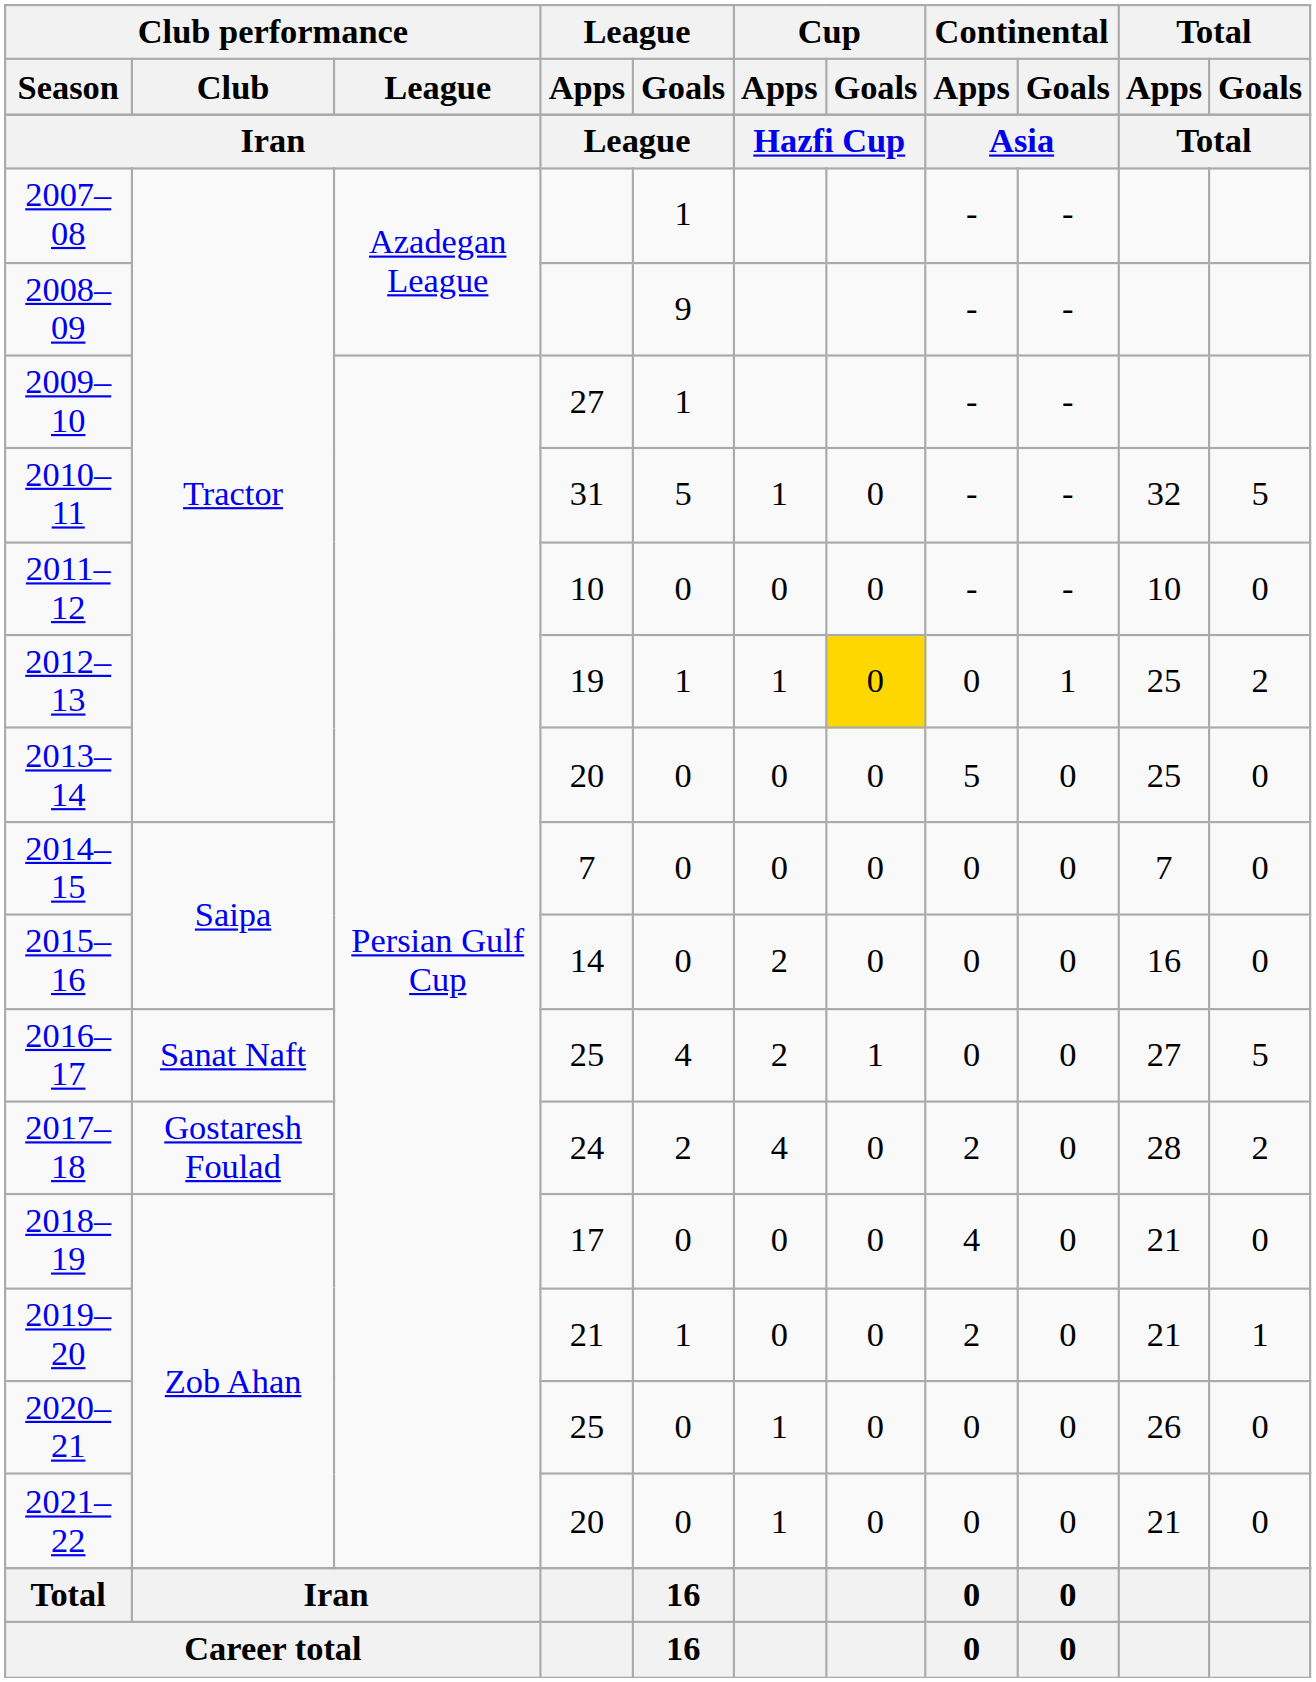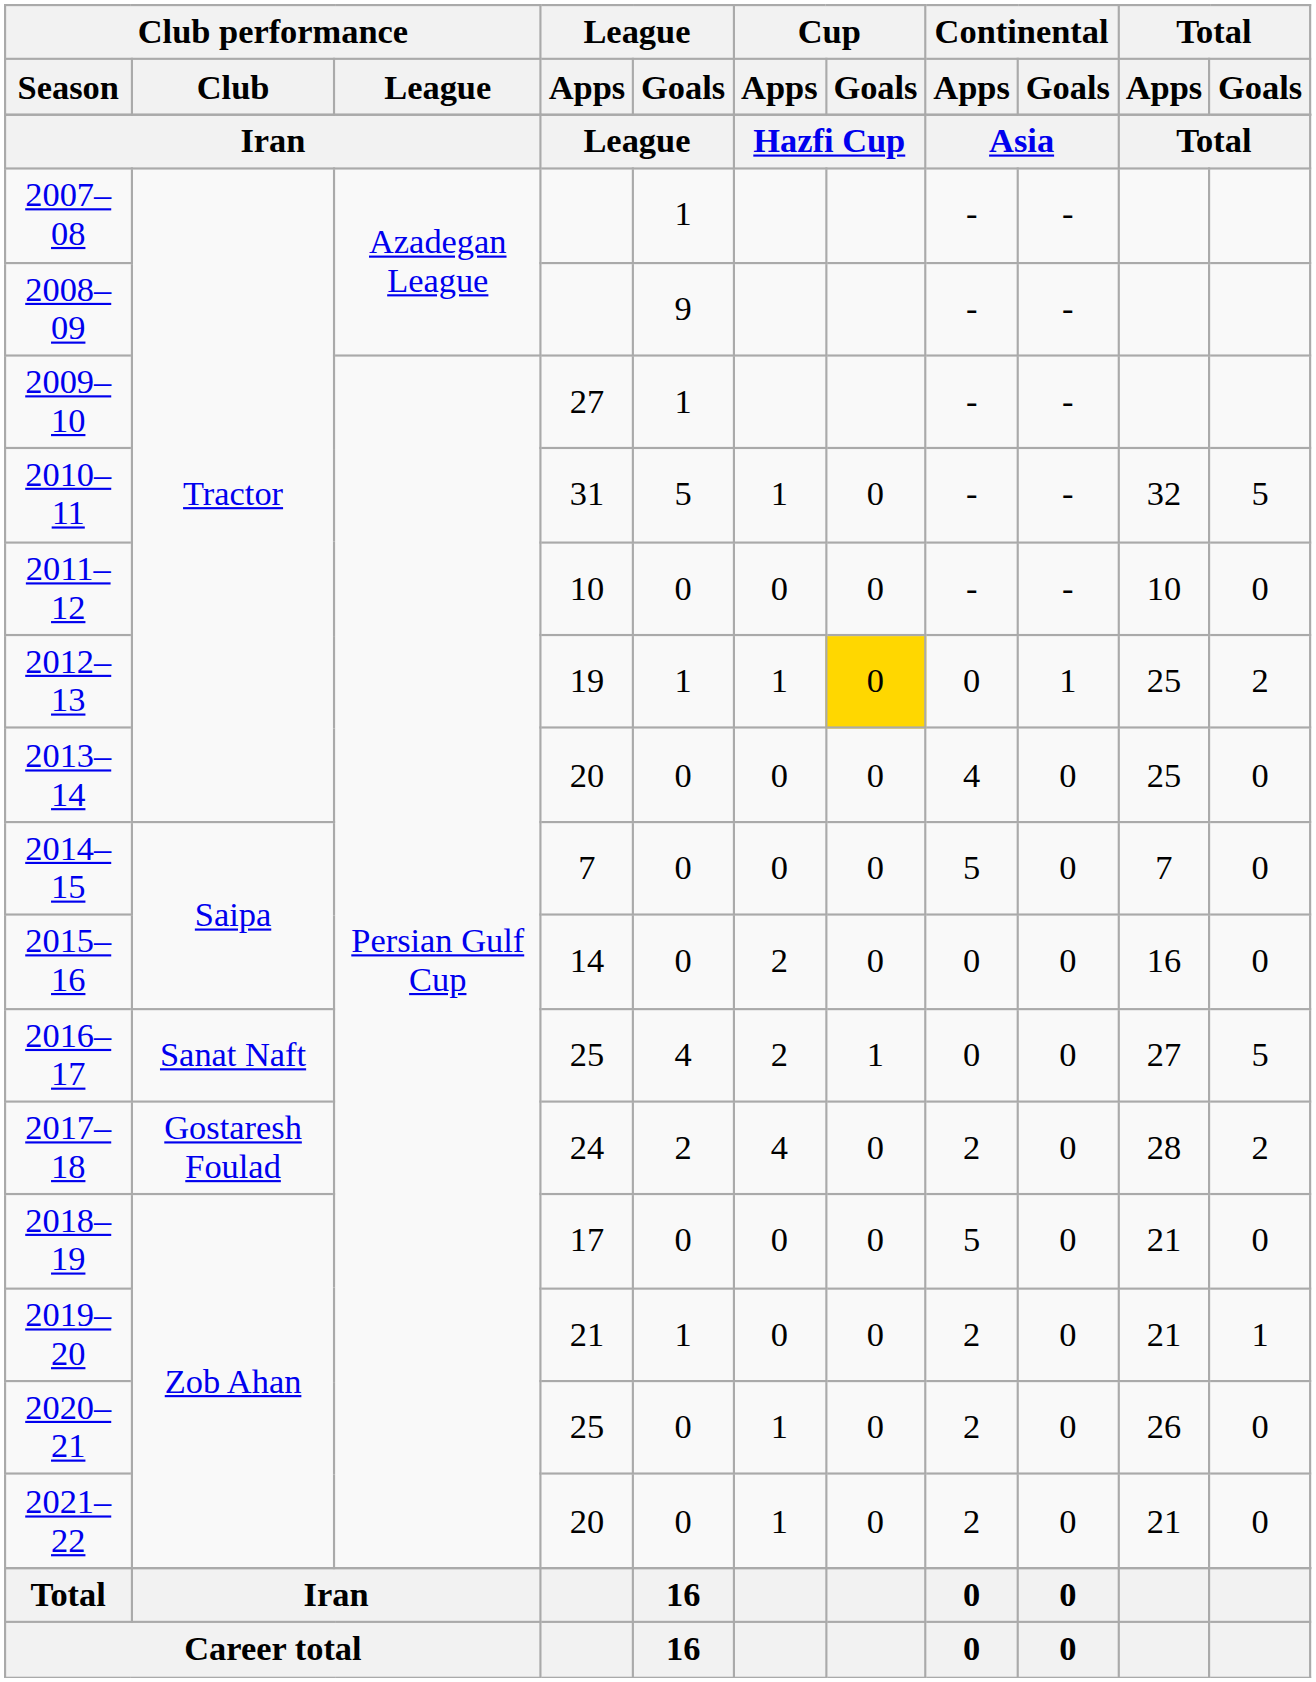2013–14 | Continental / Apps: 5 -> 4
2014–15 | Continental / Apps: 0 -> 5
2018–19 | Continental / Apps: 4 -> 5
2020–21 | Continental / Apps: 0 -> 2
2021–22 | Continental / Apps: 0 -> 2
